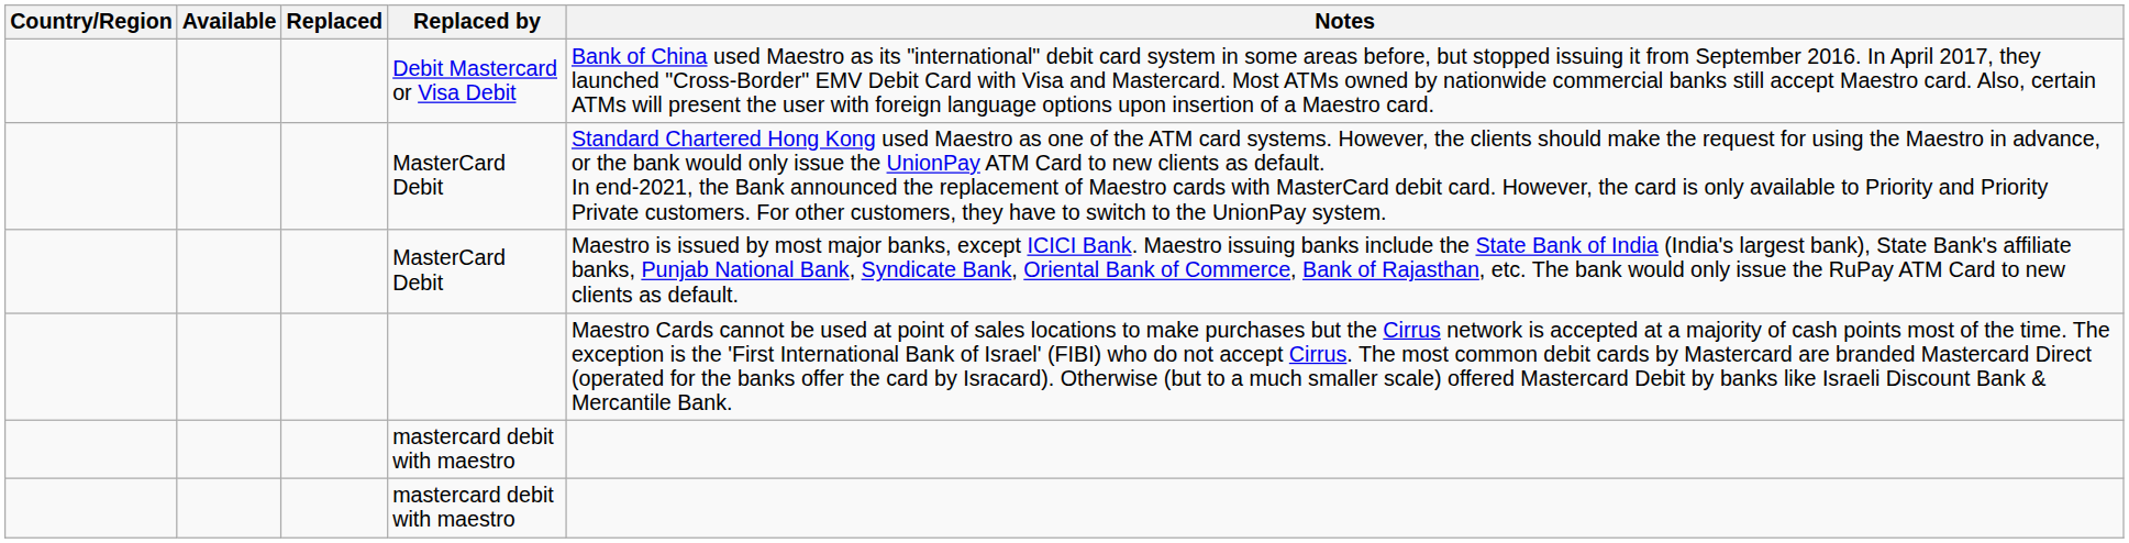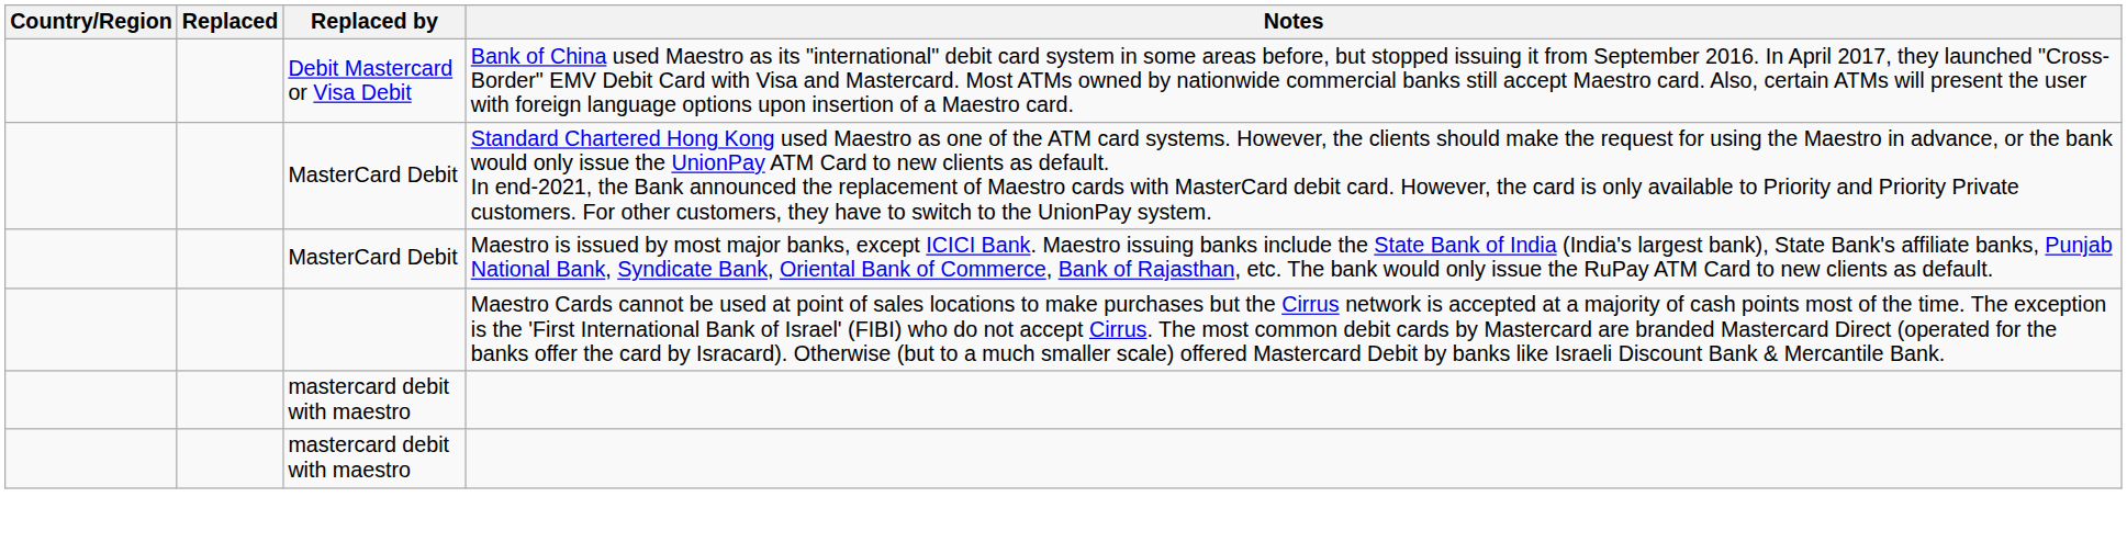- column: Available
